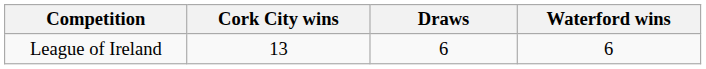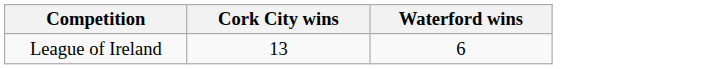- column: Draws | 6
